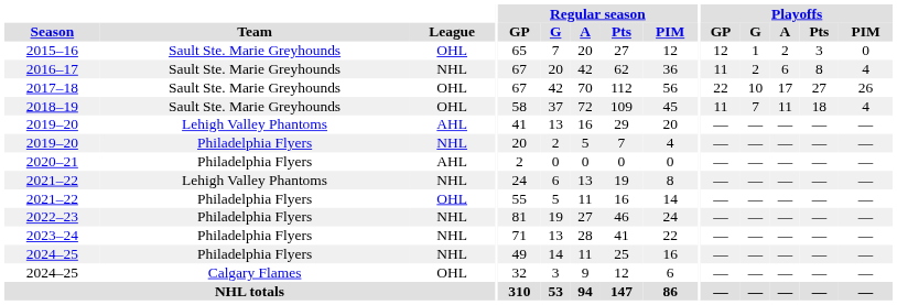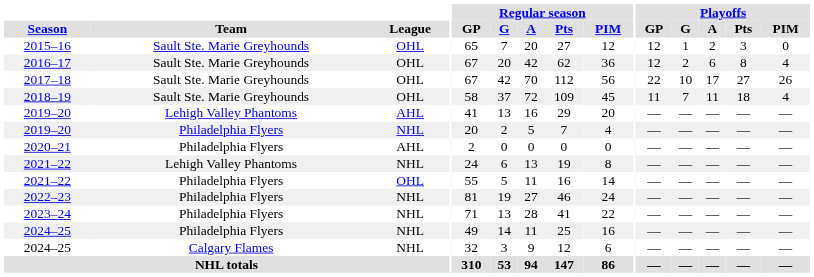2016–17 | League: NHL -> OHL
2016–17 | Playoffs / GP: 11 -> 12
2024–25 / Calgary Flames | League: OHL -> NHL
